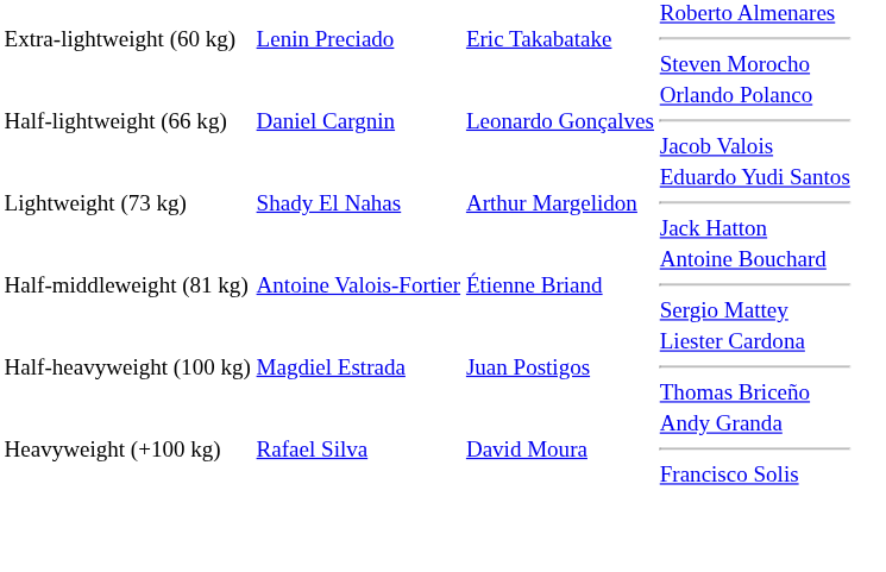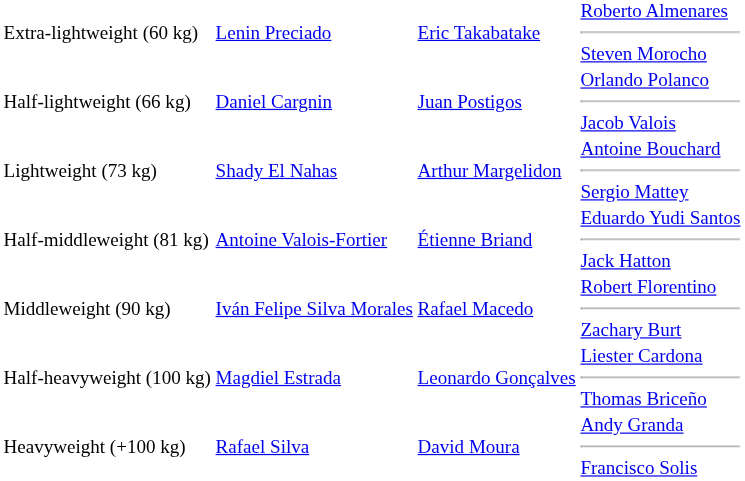Half-lightweight (66 kg) | column 3: Leonardo Gonçalves -> Juan Postigos
Lightweight (73 kg) | column 4: Eduardo Yudi Santos Jack Hatton -> Antoine Bouchard Sergio Mattey
Half-middleweight (81 kg) | column 4: Antoine Bouchard Sergio Mattey -> Eduardo Yudi Santos Jack Hatton
+ row: Middleweight (90 kg) | Iván Felipe Silva Morales | Rafael Macedo | Robert Florentino Zachary Burt
Half-heavyweight (100 kg) | column 3: Juan Postigos -> Leonardo Gonçalves
